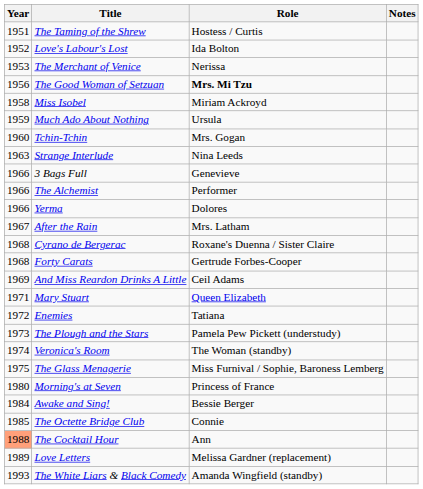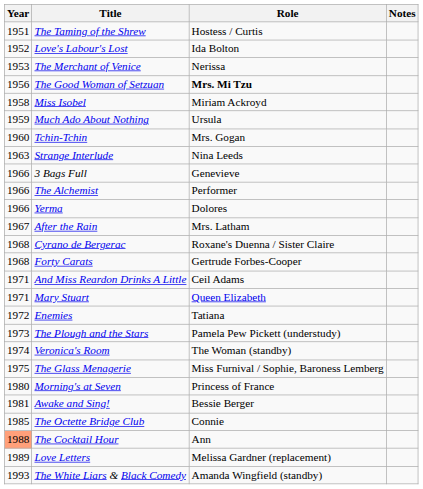And Miss Reardon Drinks A Little | Year: 1969 -> 1971
Awake and Sing! | Year: 1984 -> 1981
